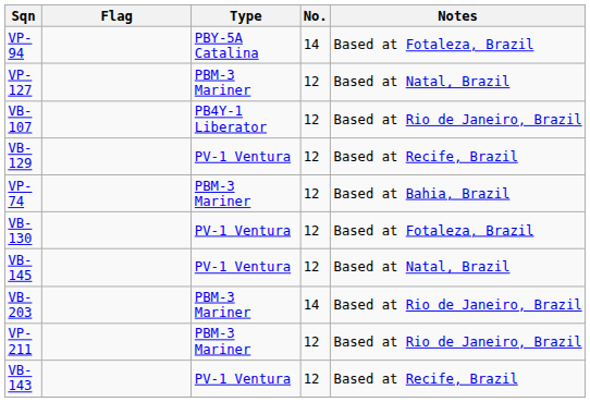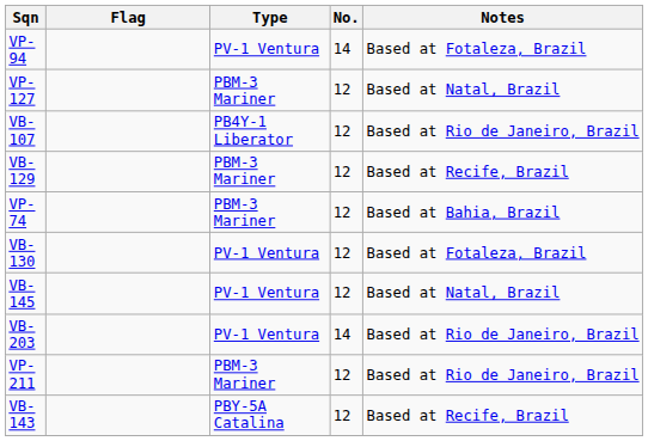VP-94 | Type: PBY-5A Catalina -> PV-1 Ventura
VB-129 | Type: PV-1 Ventura -> PBM-3 Mariner
VB-203 | Type: PBM-3 Mariner -> PV-1 Ventura
VB-143 | Type: PV-1 Ventura -> PBY-5A Catalina
